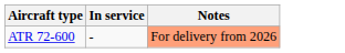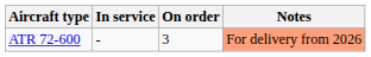+ column: On order | 3
